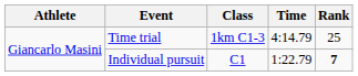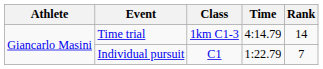Time trial | Rank: 25 -> 14
Individual pursuit | Rank: bold -> normal
